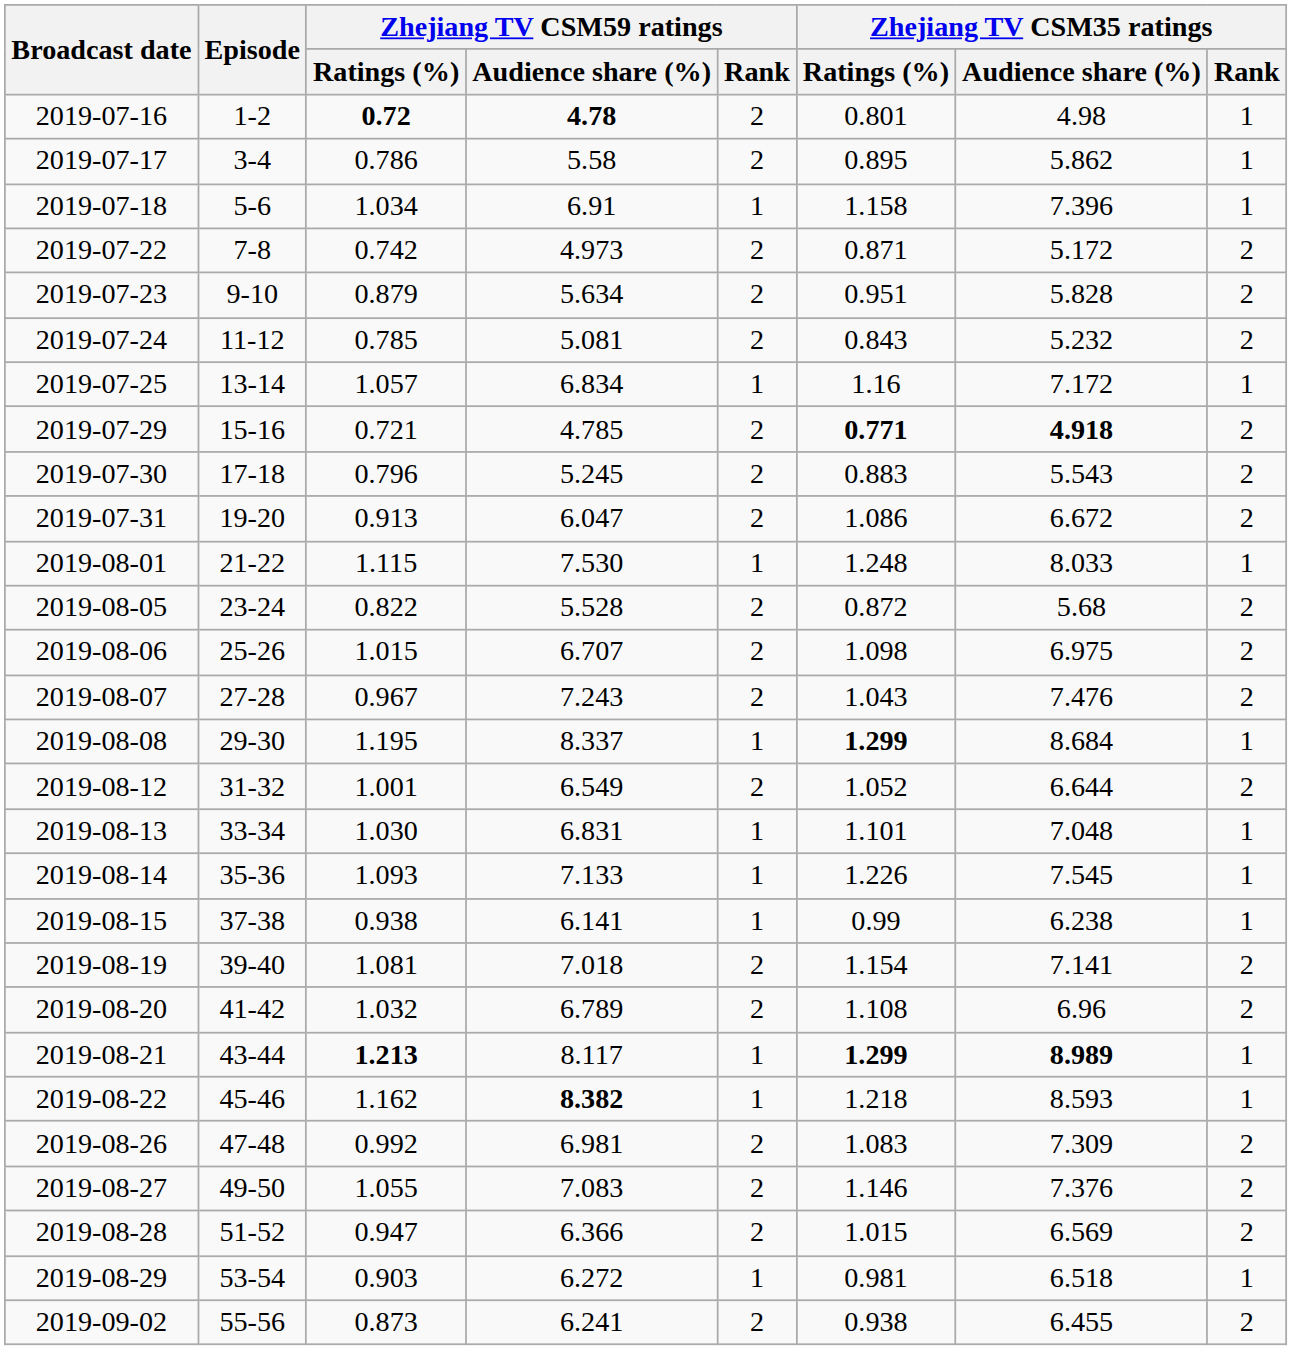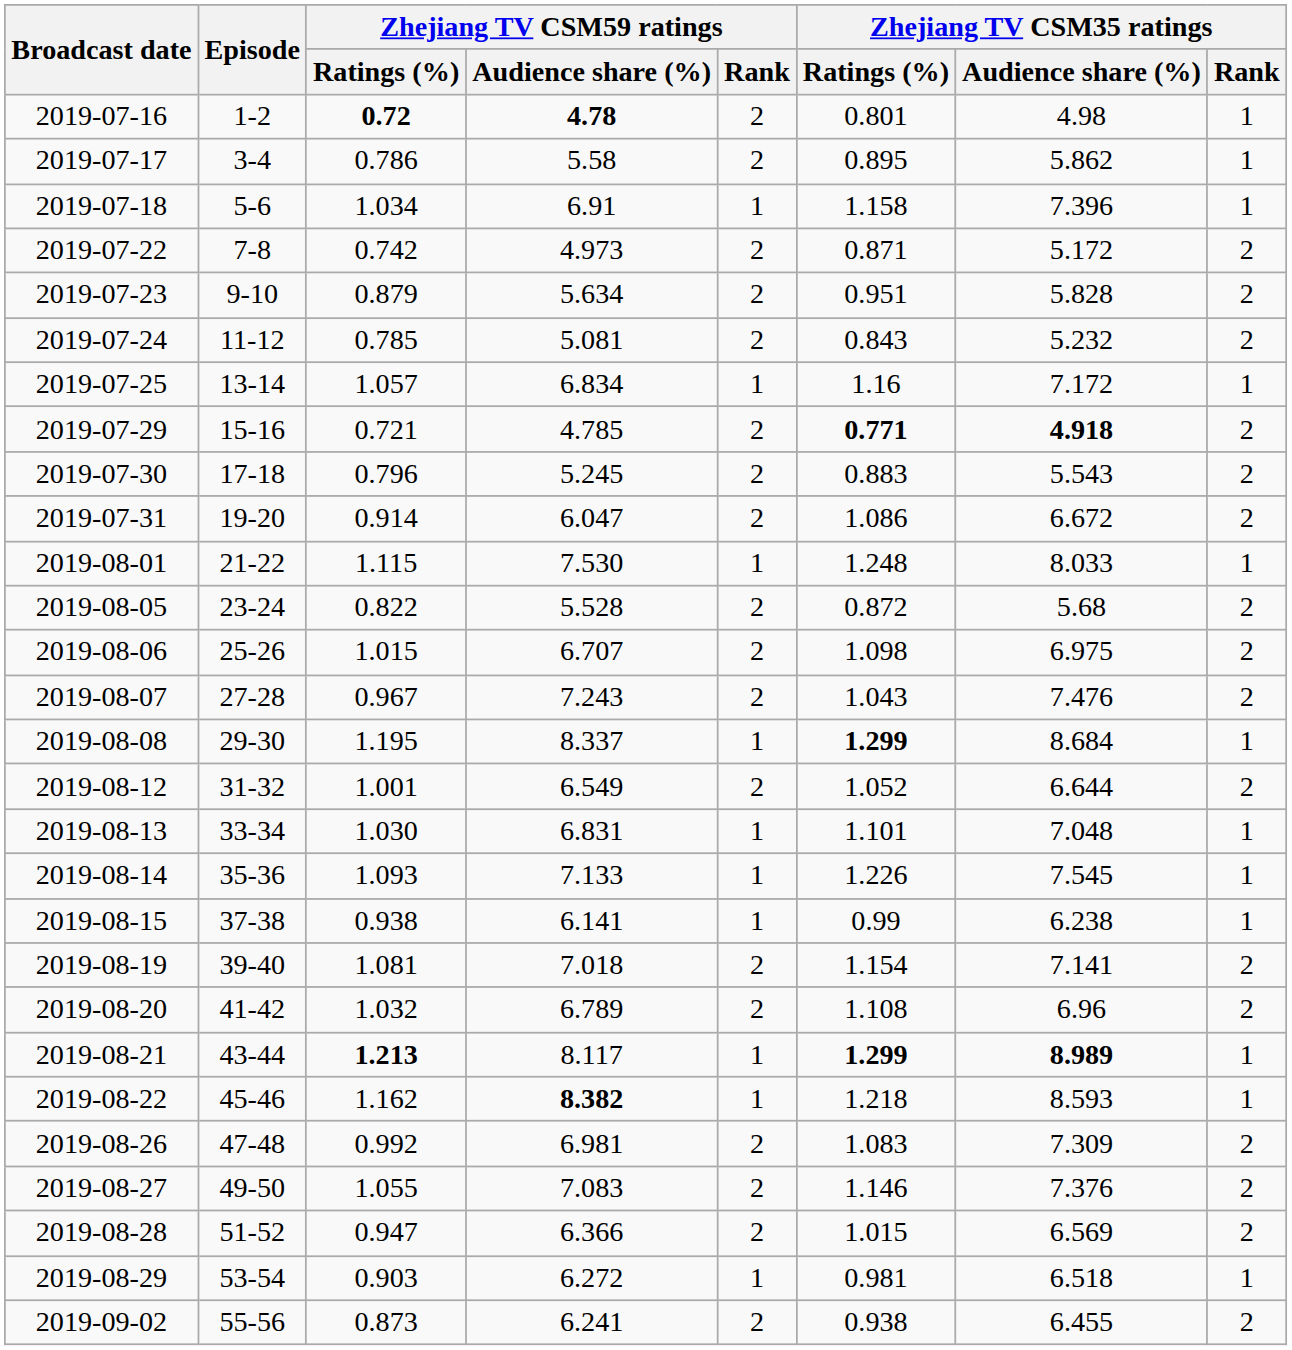2019-07-31 | Zhejiang TV CSM59 ratings / Ratings (%): 0.913 -> 0.914
